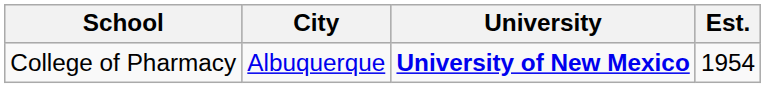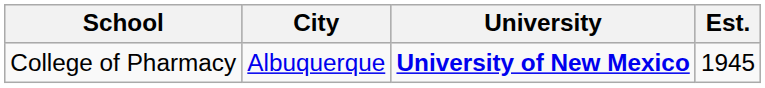College of Pharmacy | Est.: 1954 -> 1945
